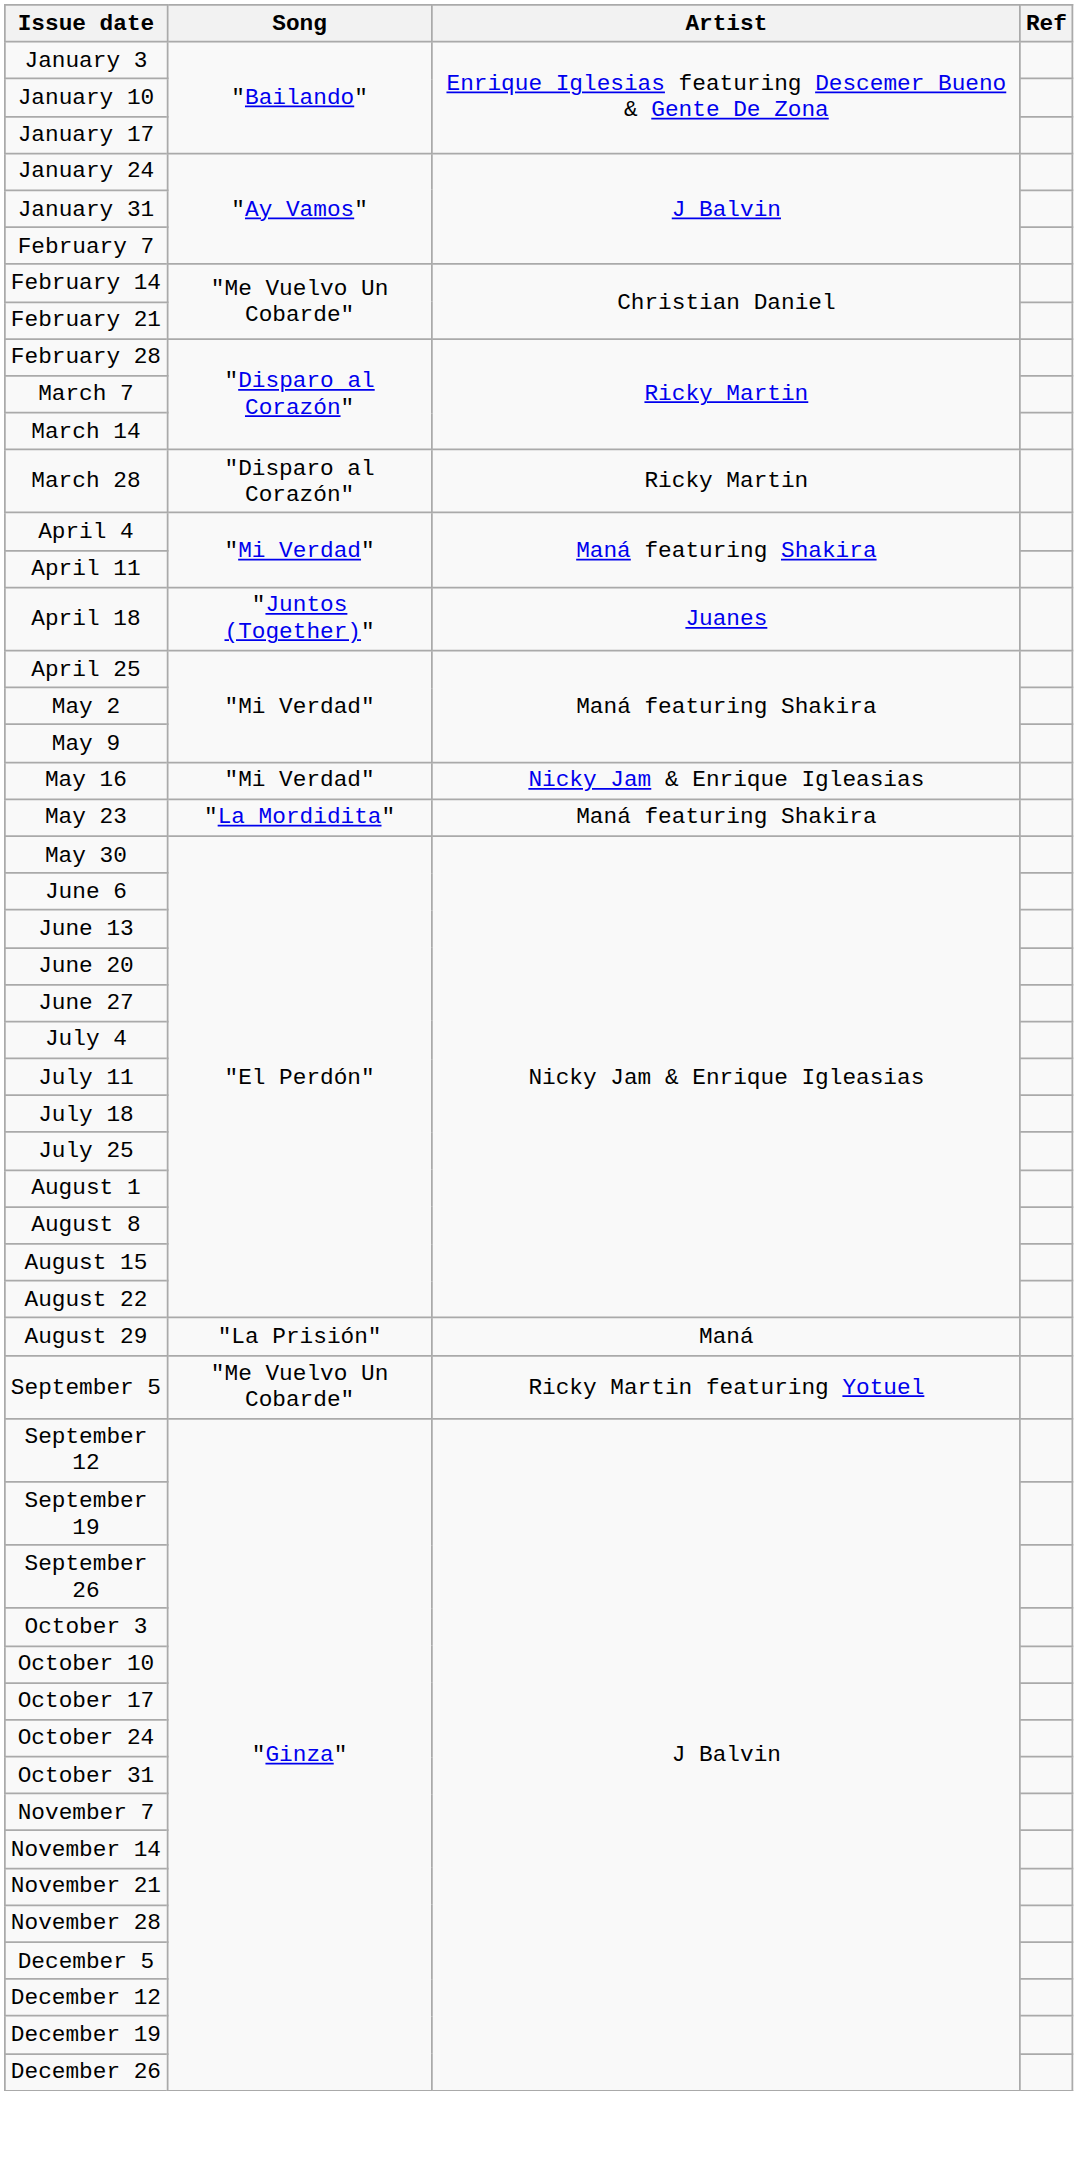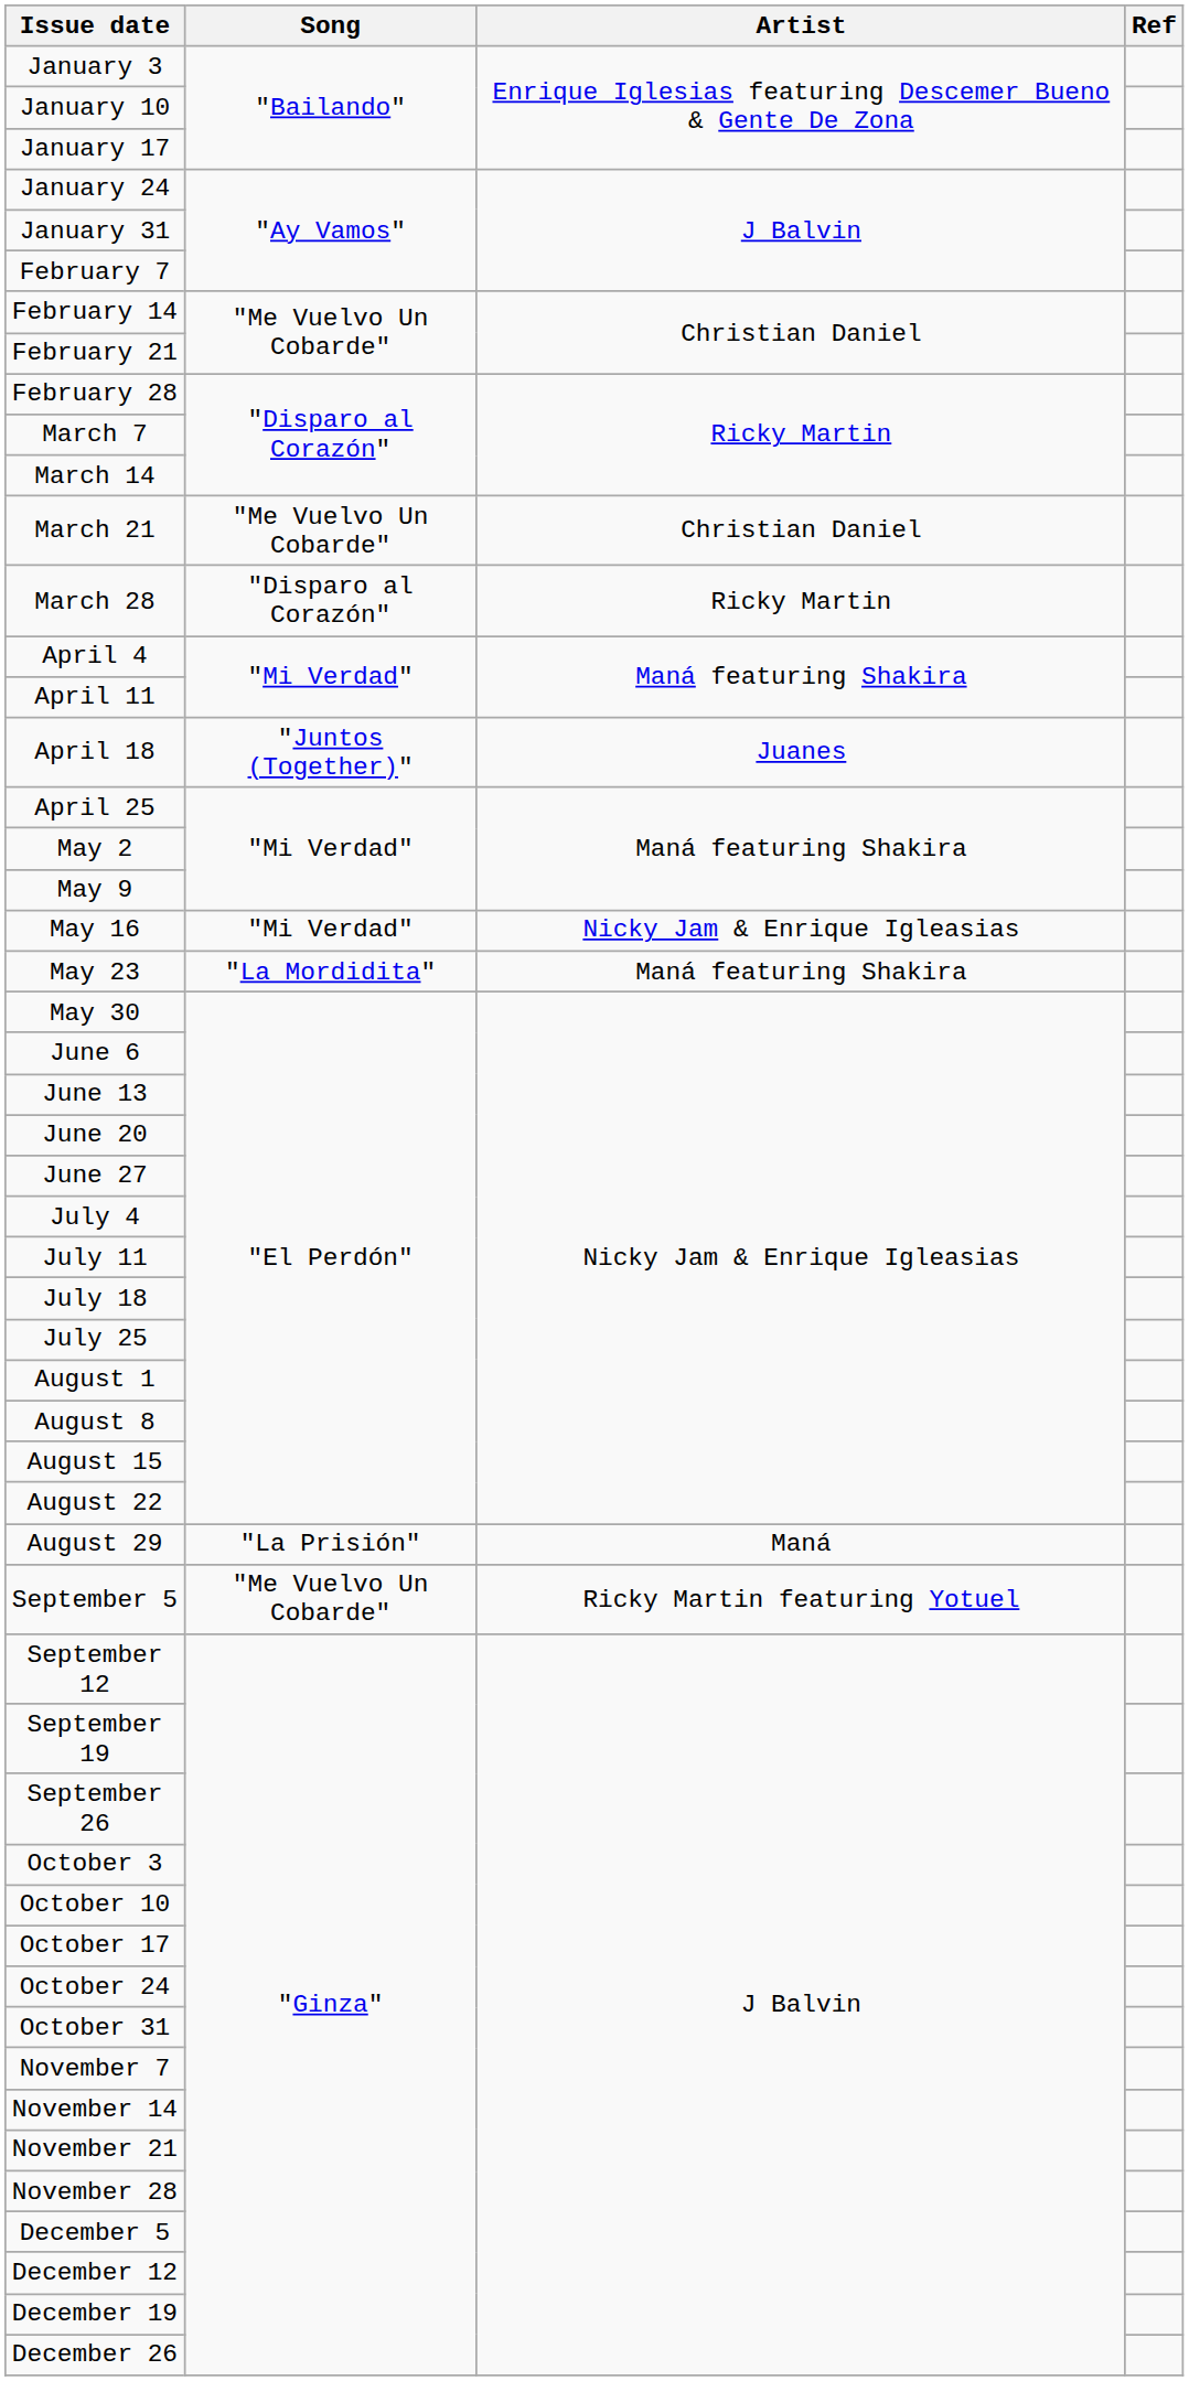+ row: March 21 | "Me Vuelvo Un Cobarde" | Christian Daniel
